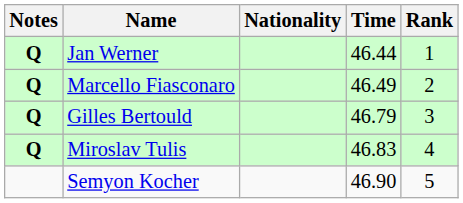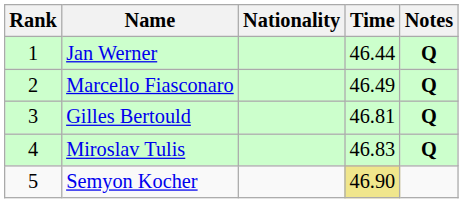columns swapped: Rank <-> Notes
Gilles Bertould | Time: 46.79 -> 46.81
Semyon Kocher | Time: no background -> khaki background
